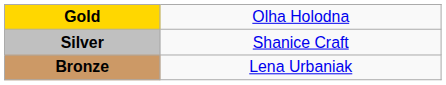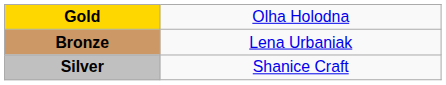rows swapped: Silver <-> Bronze
